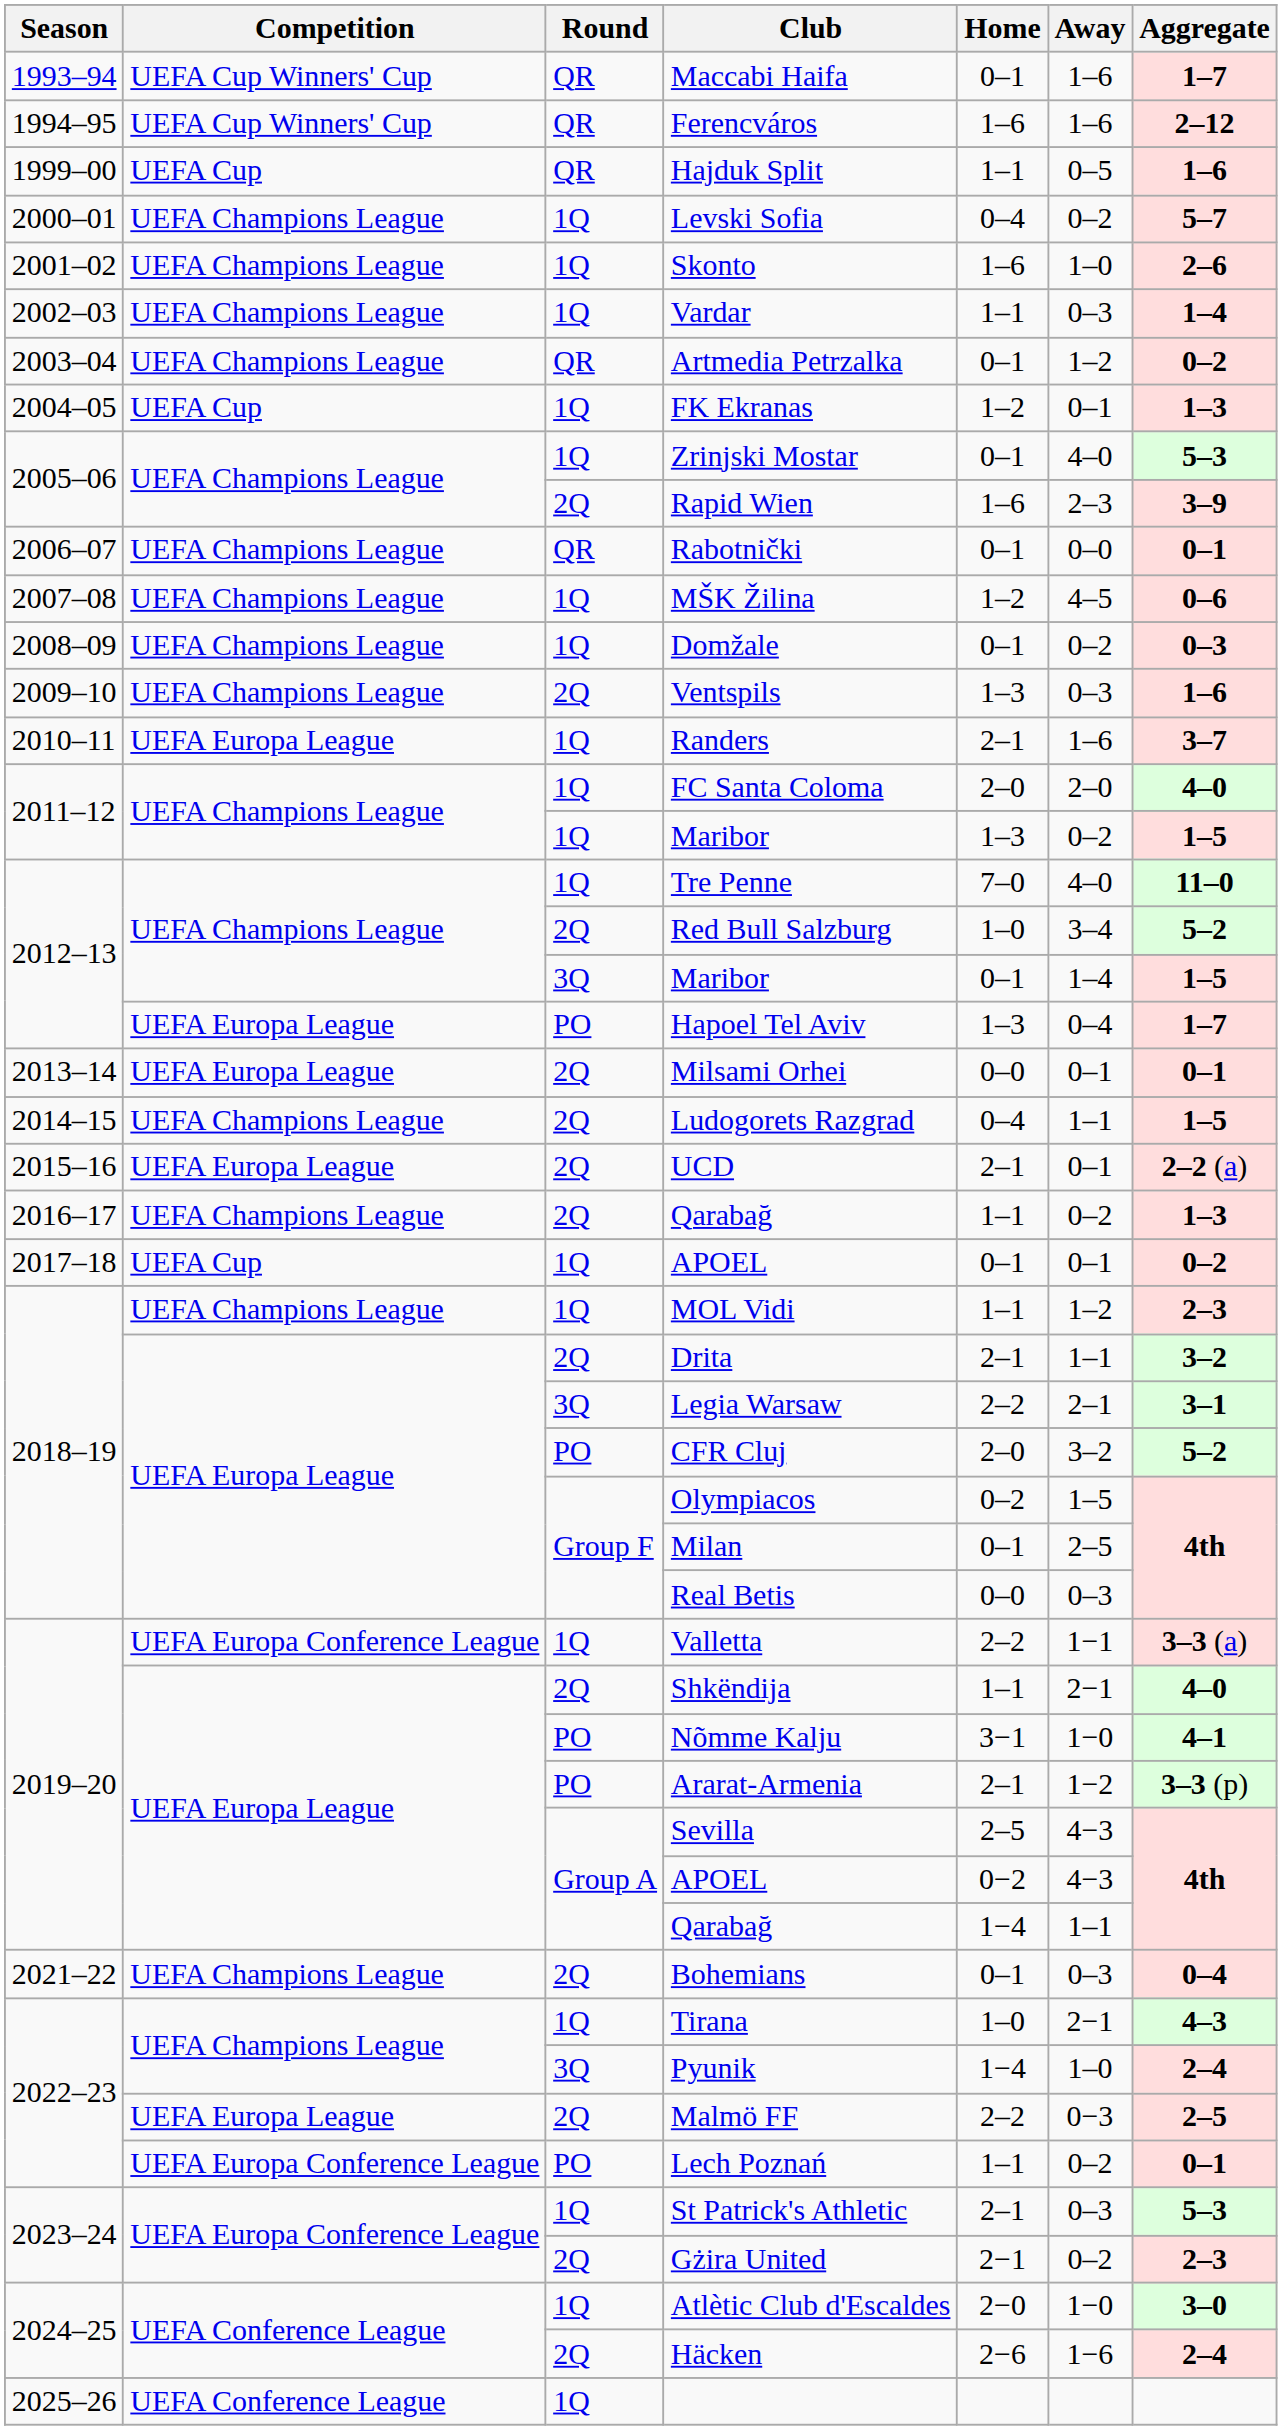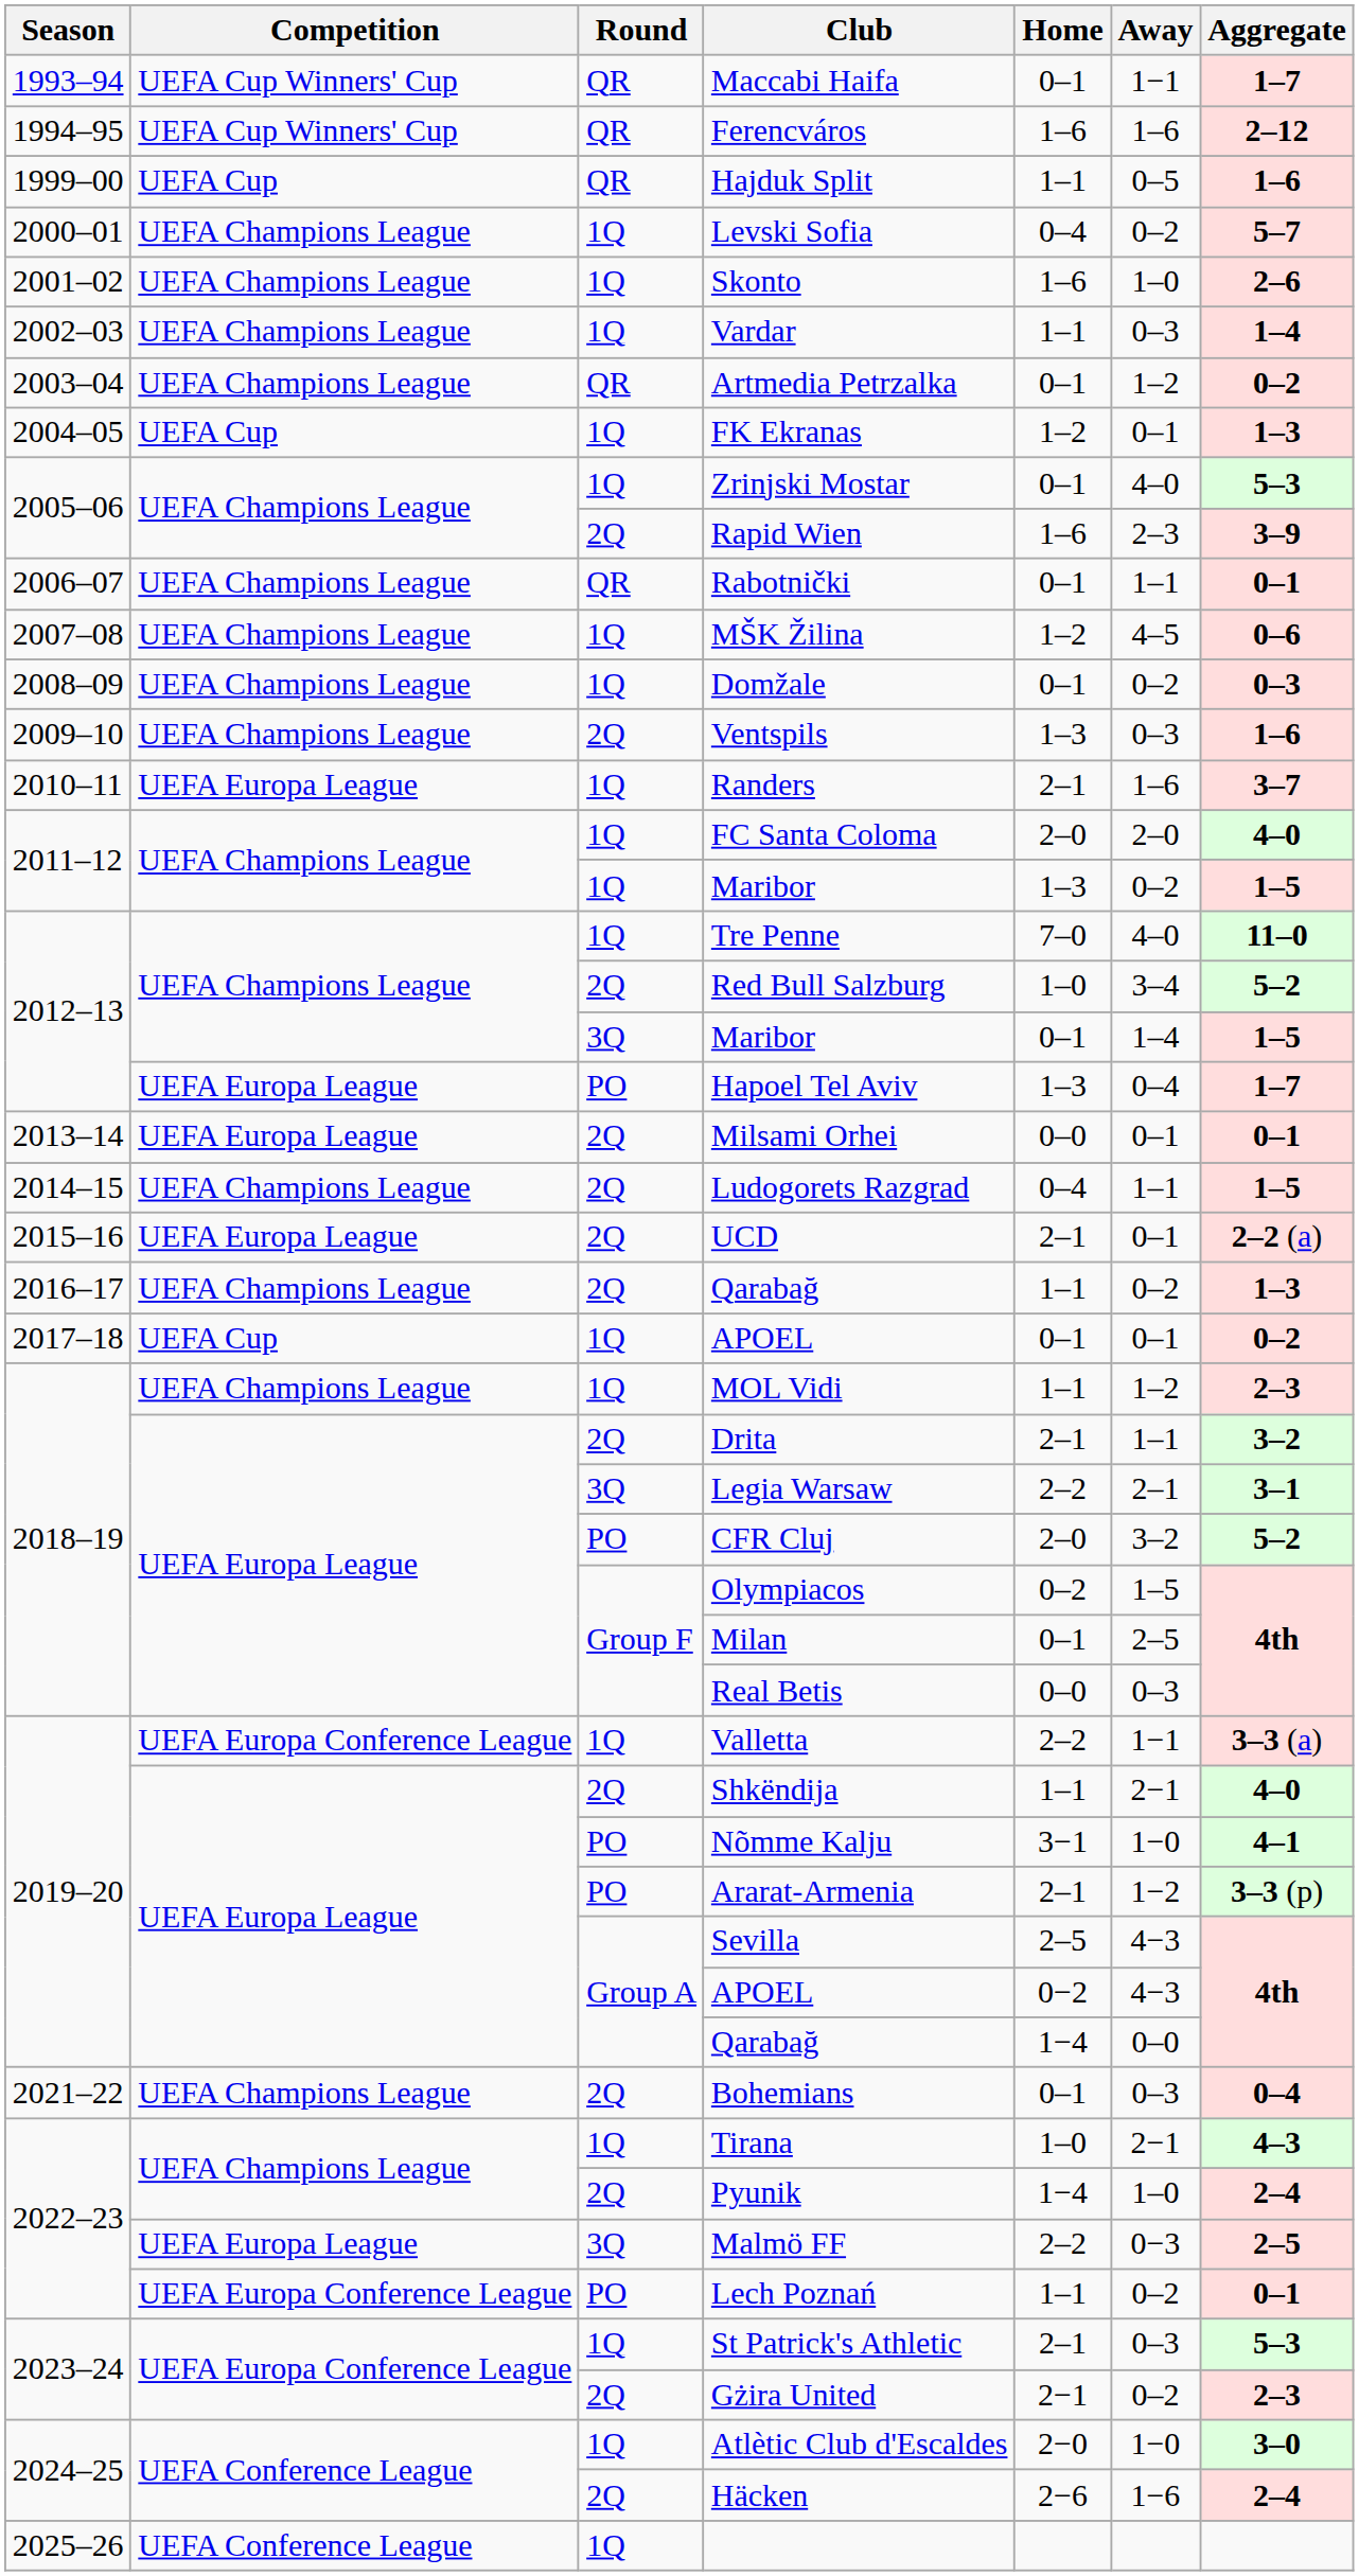Maccabi Haifa | Away: 1–6 -> 1−1
Rabotnički | Away: 0–0 -> 1–1
2019–20 / Qarabağ | Away: 1–1 -> 0–0
Pyunik | Round: 3Q -> 2Q
Malmö FF | Round: 2Q -> 3Q
